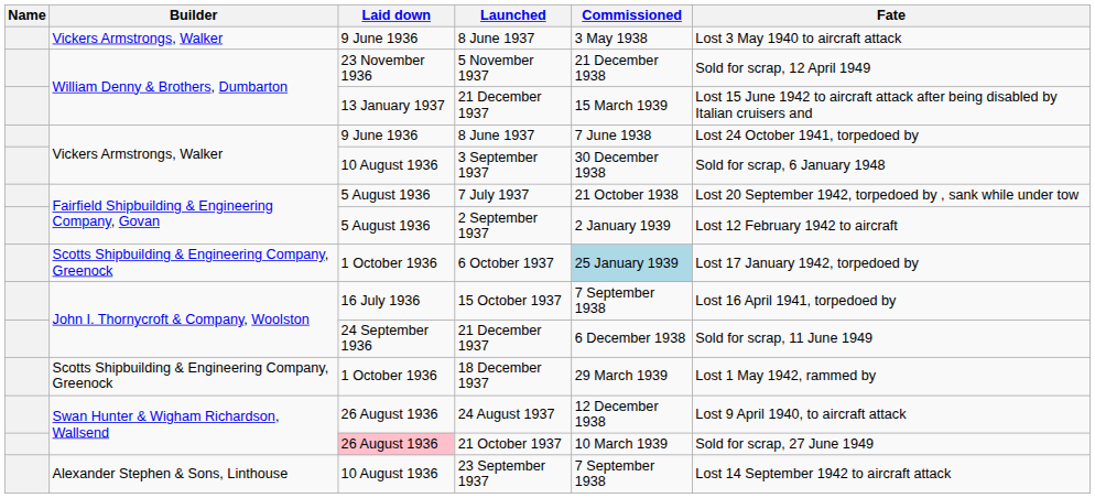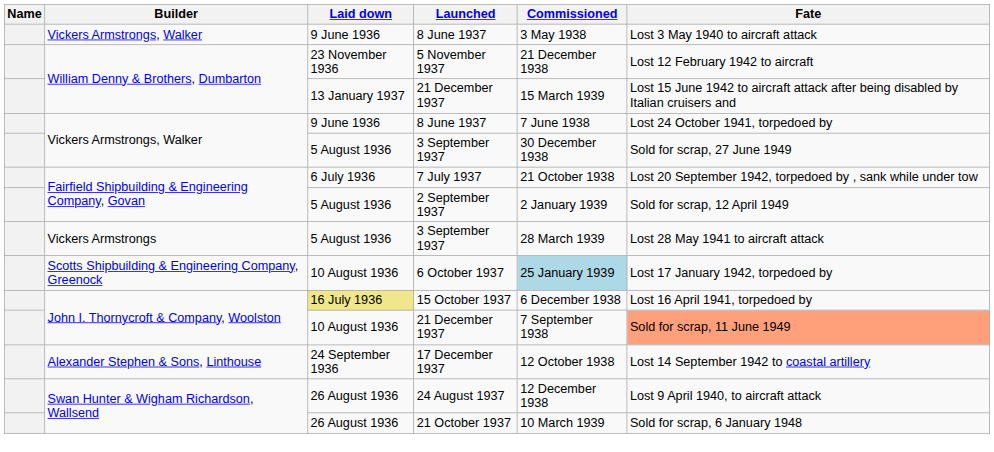5 November 1937 | Fate: Sold for scrap, 12 April 1949 -> Lost 12 February 1942 to aircraft
Vickers Armstrongs, Walker / 3 September 1937 | Laid down: 10 August 1936 -> 5 August 1936
Vickers Armstrongs, Walker / 3 September 1937 | Fate: Sold for scrap, 6 January 1948 -> Sold for scrap, 27 June 1949
7 July 1937 | Laid down: 5 August 1936 -> 6 July 1936
2 September 1937 | Fate: Lost 12 February 1942 to aircraft -> Sold for scrap, 12 April 1949
+ row: Vickers Armstrongs | 5 August 1936 | 3 September 1937 | 28 March 1939 | Lost 28 May 1941 to aircraft attack
6 October 1937 | Laid down: 1 October 1936 -> 10 August 1936
15 October 1937 | Laid down: no background -> khaki background
15 October 1937 | Commissioned: 7 September 1938 -> 6 December 1938
John I. Thornycroft & Company, Woolston / 21 December 1937 | Laid down: 24 September 1936 -> 10 August 1936
John I. Thornycroft & Company, Woolston / 21 December 1937 | Commissioned: 6 December 1938 -> 7 September 1938
John I. Thornycroft & Company, Woolston / 21 December 1937 | Fate: no background -> lightsalmon background
- row: Scotts Shipbuilding & Engineering Company, Greenock | 1 October 1936 | 18 December 1937 | 29 March 1939 | Lost 1 May 1942, rammed by
+ row: Alexander Stephen & Sons, Linthouse | 24 September 1936 | 17 December 1937 | 12 October 1938 | Lost 14 September 1942 to coastal artillery
21 October 1937 | Laid down: pink background -> no background
21 October 1937 | Fate: Sold for scrap, 27 June 1949 -> Sold for scrap, 6 January 1948
- row: Alexander Stephen & Sons, Linthouse | 10 August 1936 | 23 September 1937 | 7 September 1938 | Lost 14 September 1942 to aircraft attack
